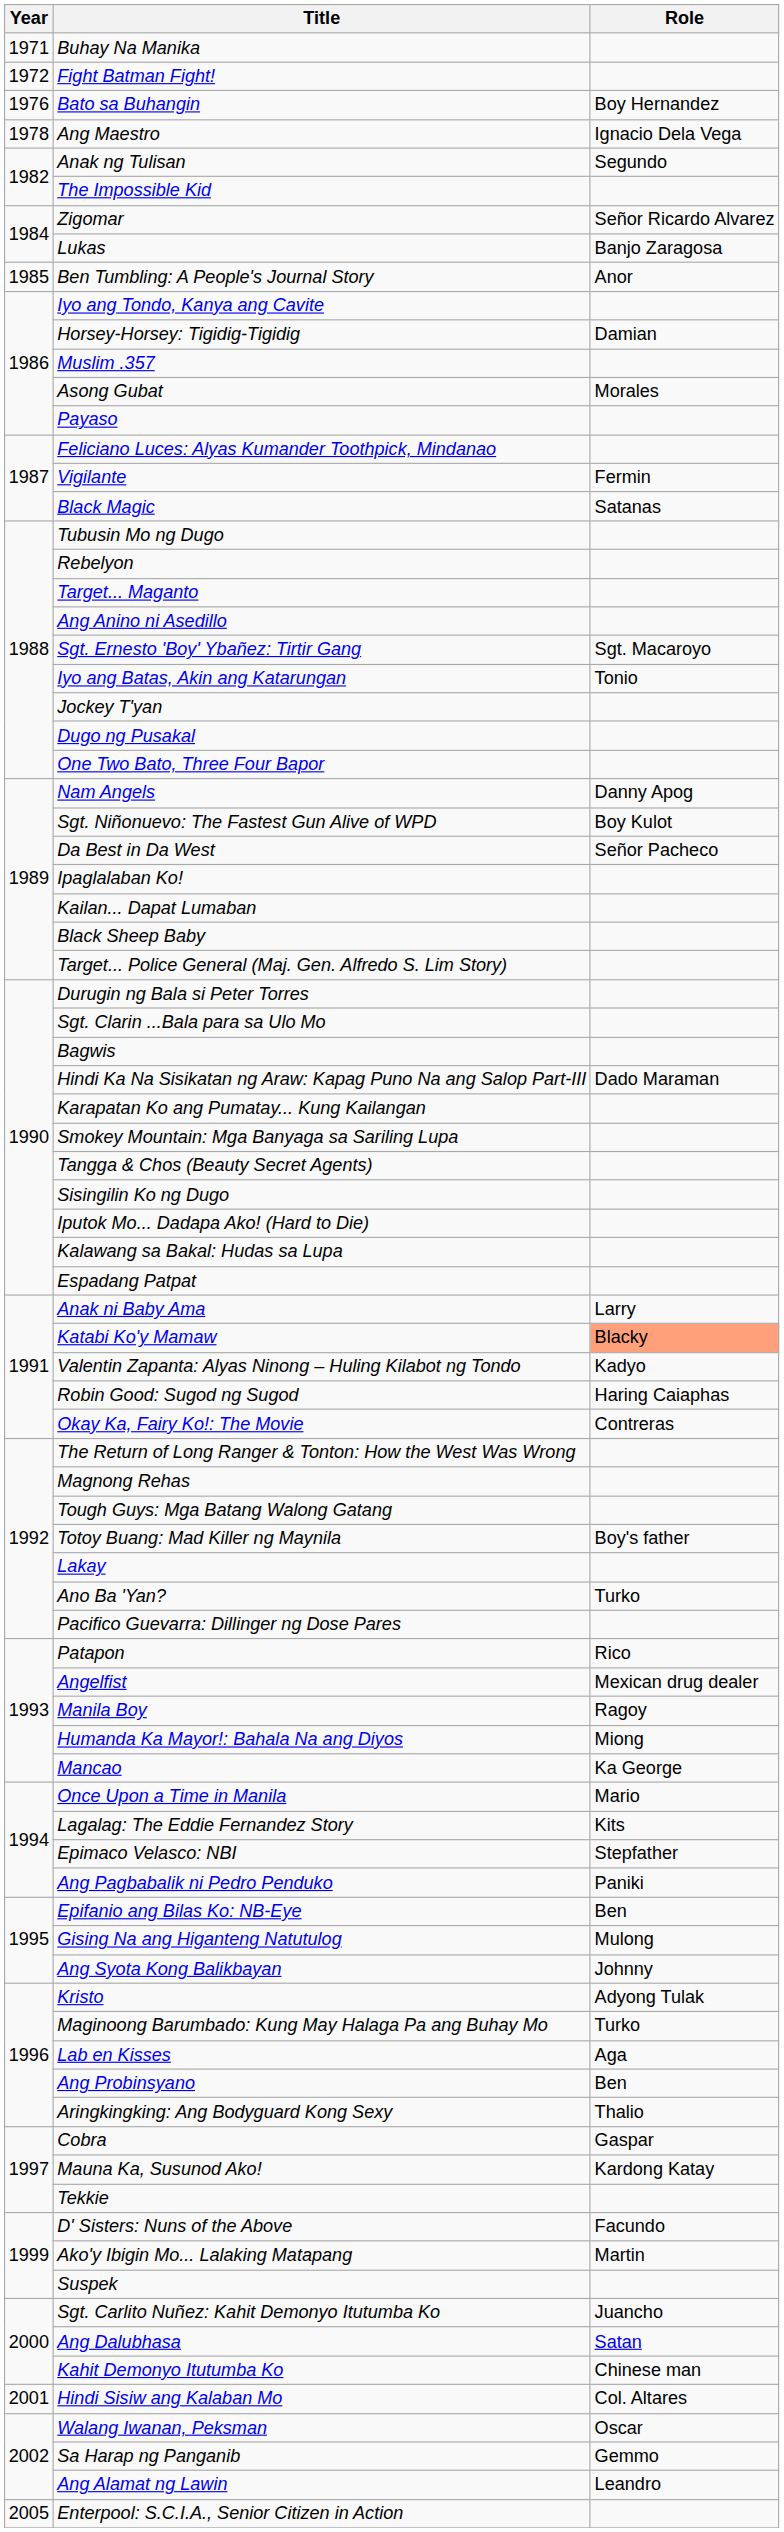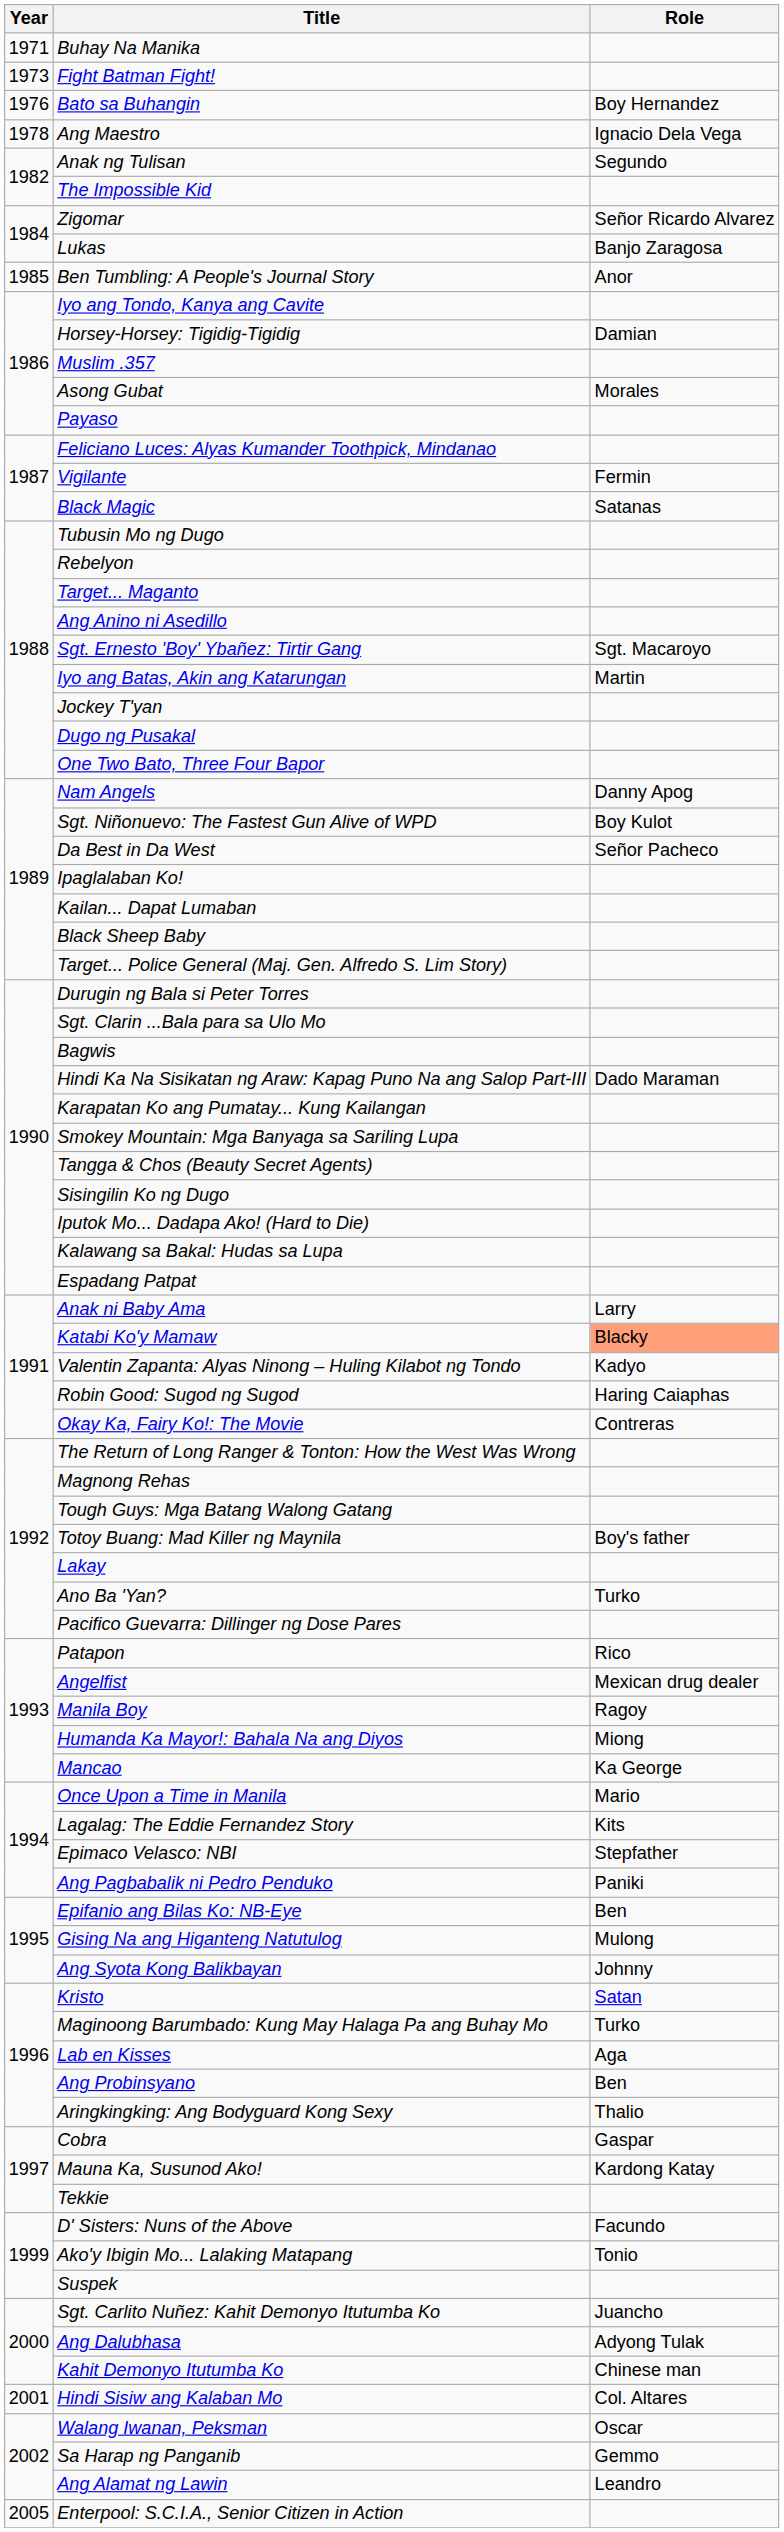Fight Batman Fight! | Year: 1972 -> 1973
Iyo ang Batas, Akin ang Katarungan | Role: Tonio -> Martin
Kristo | Role: Adyong Tulak -> Satan
Ako'y Ibigin Mo... Lalaking Matapang | Role: Martin -> Tonio
Ang Dalubhasa | Role: Satan -> Adyong Tulak
